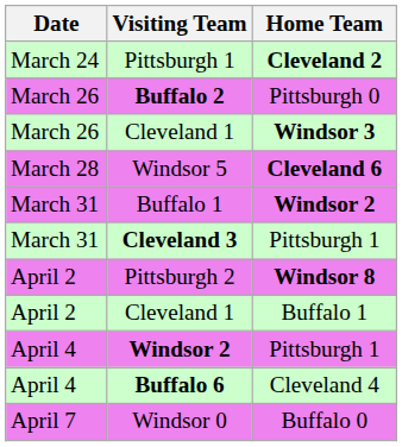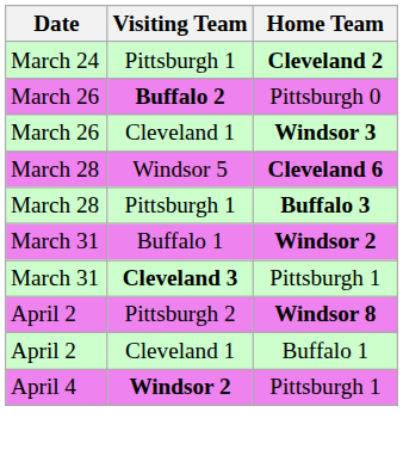+ row: March 28 | Pittsburgh 1 | Buffalo 3
- row: April 4 | Buffalo 6 | Cleveland 4
- row: April 7 | Windsor 0 | Buffalo 0
